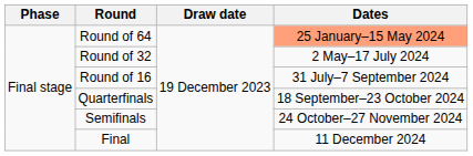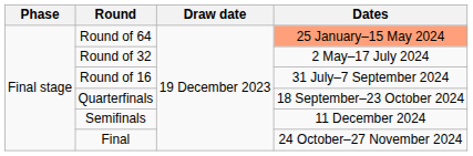Semifinals | Dates: 24 October–27 November 2024 -> 11 December 2024
Final | Dates: 11 December 2024 -> 24 October–27 November 2024
